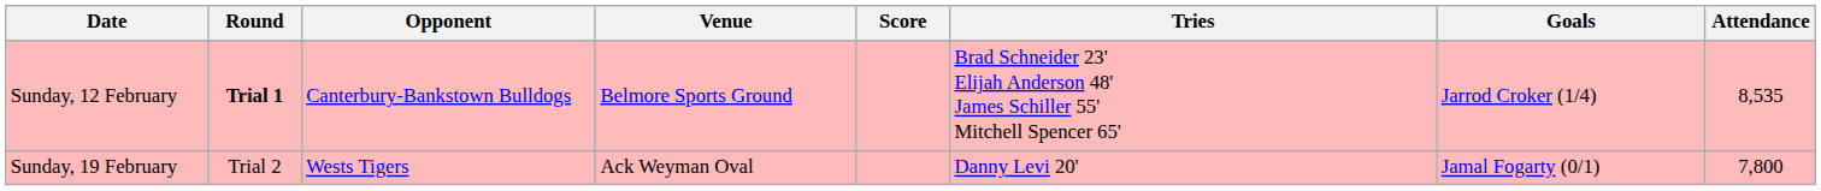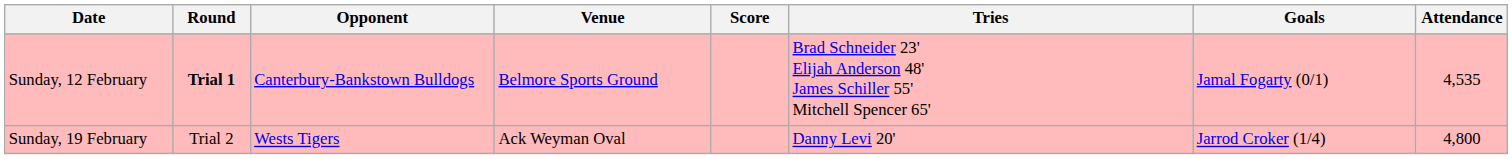Sunday, 12 February | Goals: Jarrod Croker (1/4) -> Jamal Fogarty (0/1)
Sunday, 12 February | Attendance: 8,535 -> 4,535
Sunday, 19 February | Goals: Jamal Fogarty (0/1) -> Jarrod Croker (1/4)
Sunday, 19 February | Attendance: 7,800 -> 4,800
